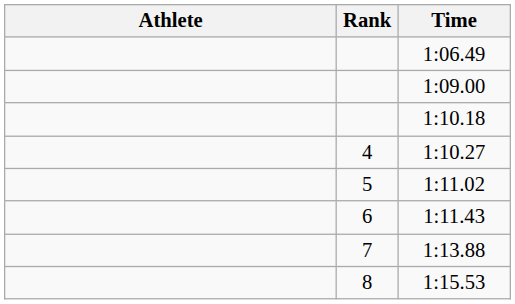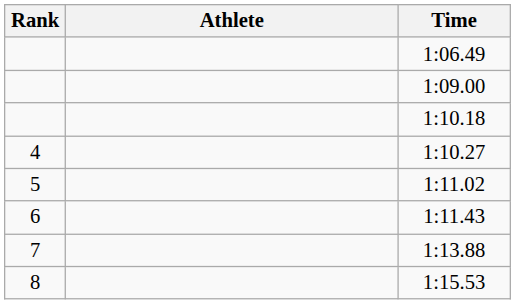columns swapped: Rank <-> Athlete
